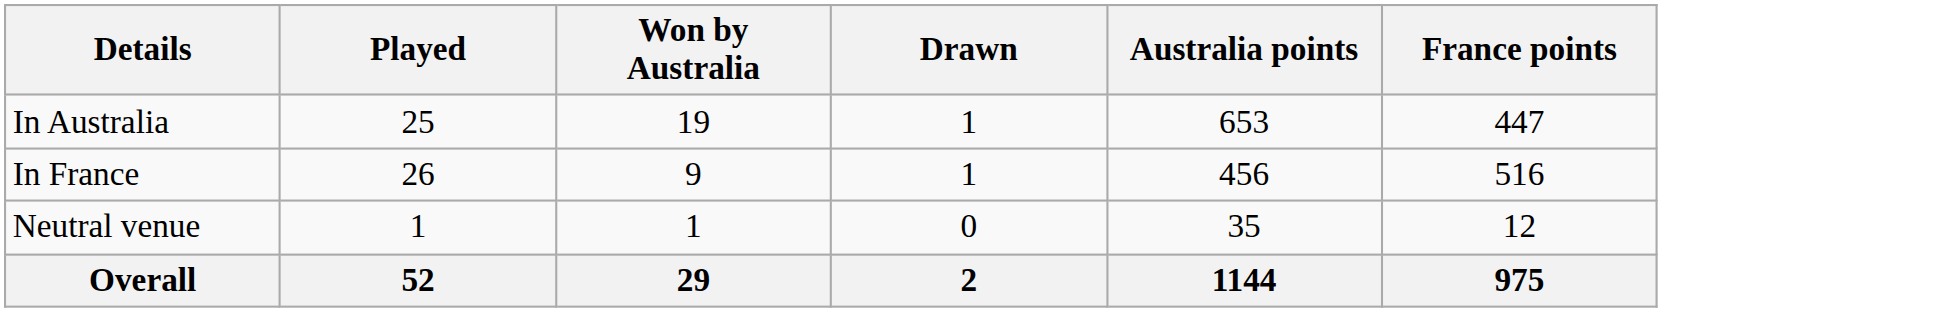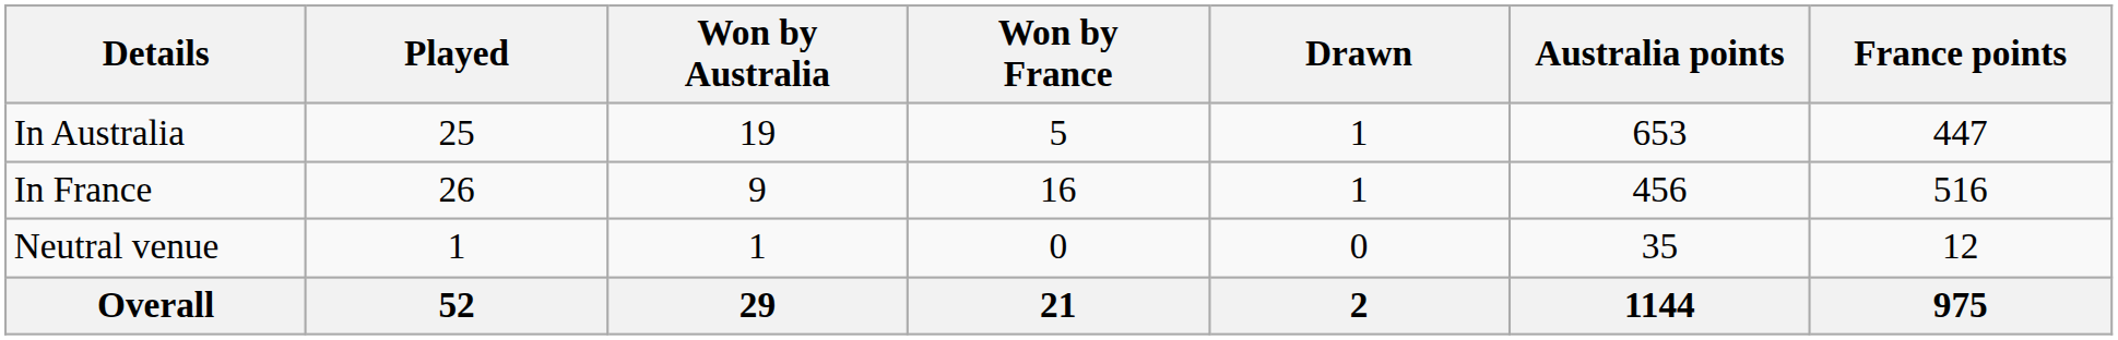+ column: Won by France | 5 | 16 | 0 | 21
